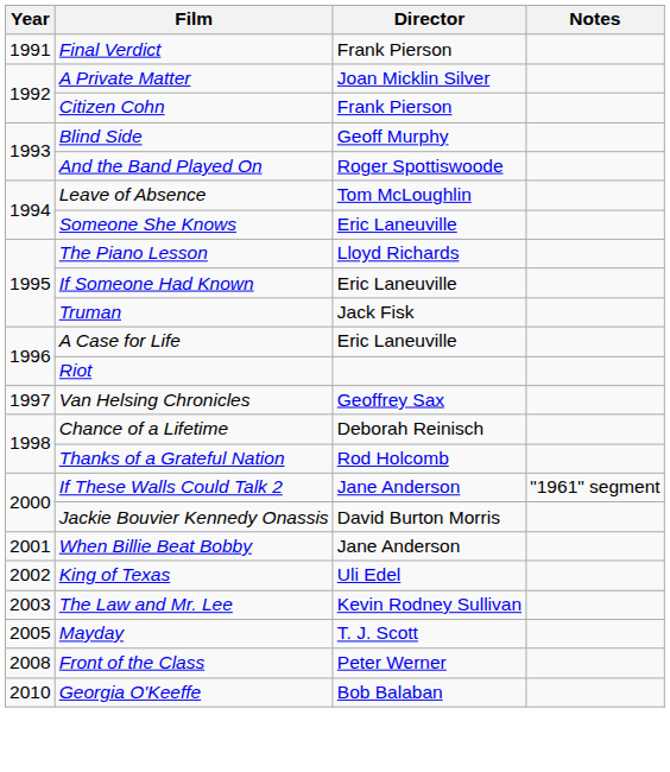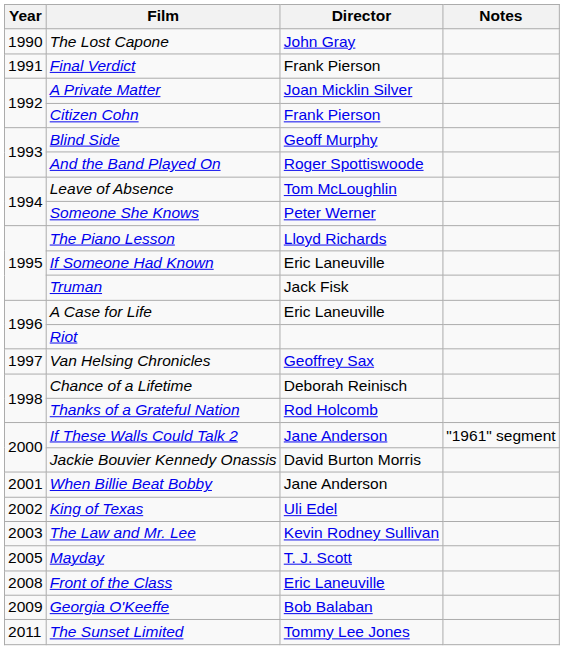+ row: 1990 | The Lost Capone | John Gray
Someone She Knows | Director: Eric Laneuville -> Peter Werner
Front of the Class | Director: Peter Werner -> Eric Laneuville
Georgia O'Keeffe | Year: 2010 -> 2009
+ row: 2011 | The Sunset Limited | Tommy Lee Jones
